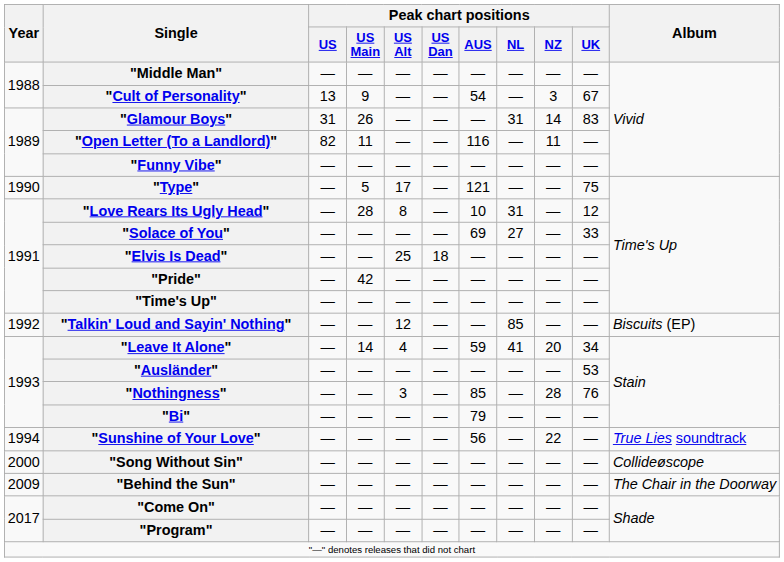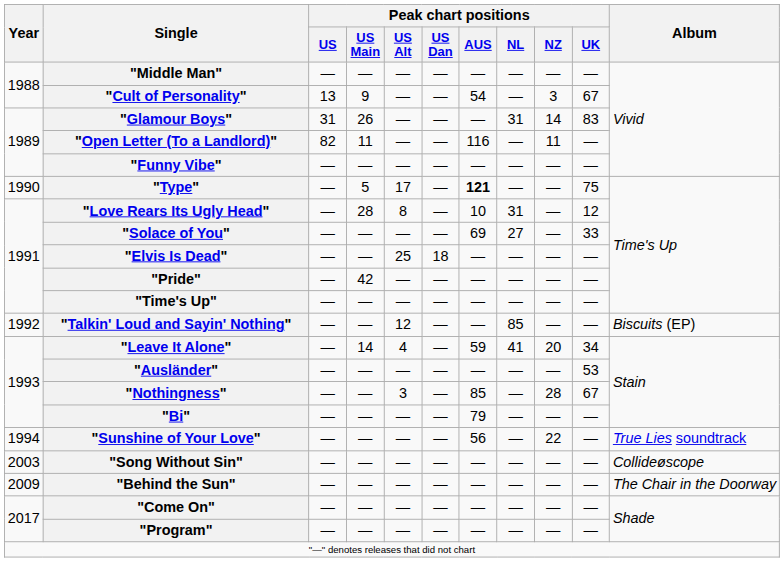"Type" | Peak chart positions / AUS: normal -> bold
"Nothingness" | Peak chart positions / UK: 76 -> 67
"Song Without Sin" | Year: 2000 -> 2003
